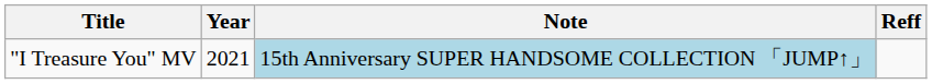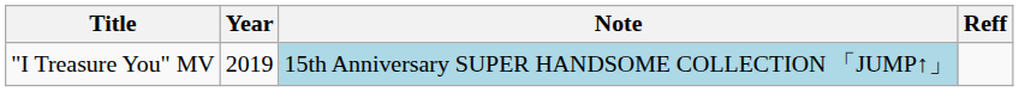"I Treasure You" MV | Year: 2021 -> 2019
